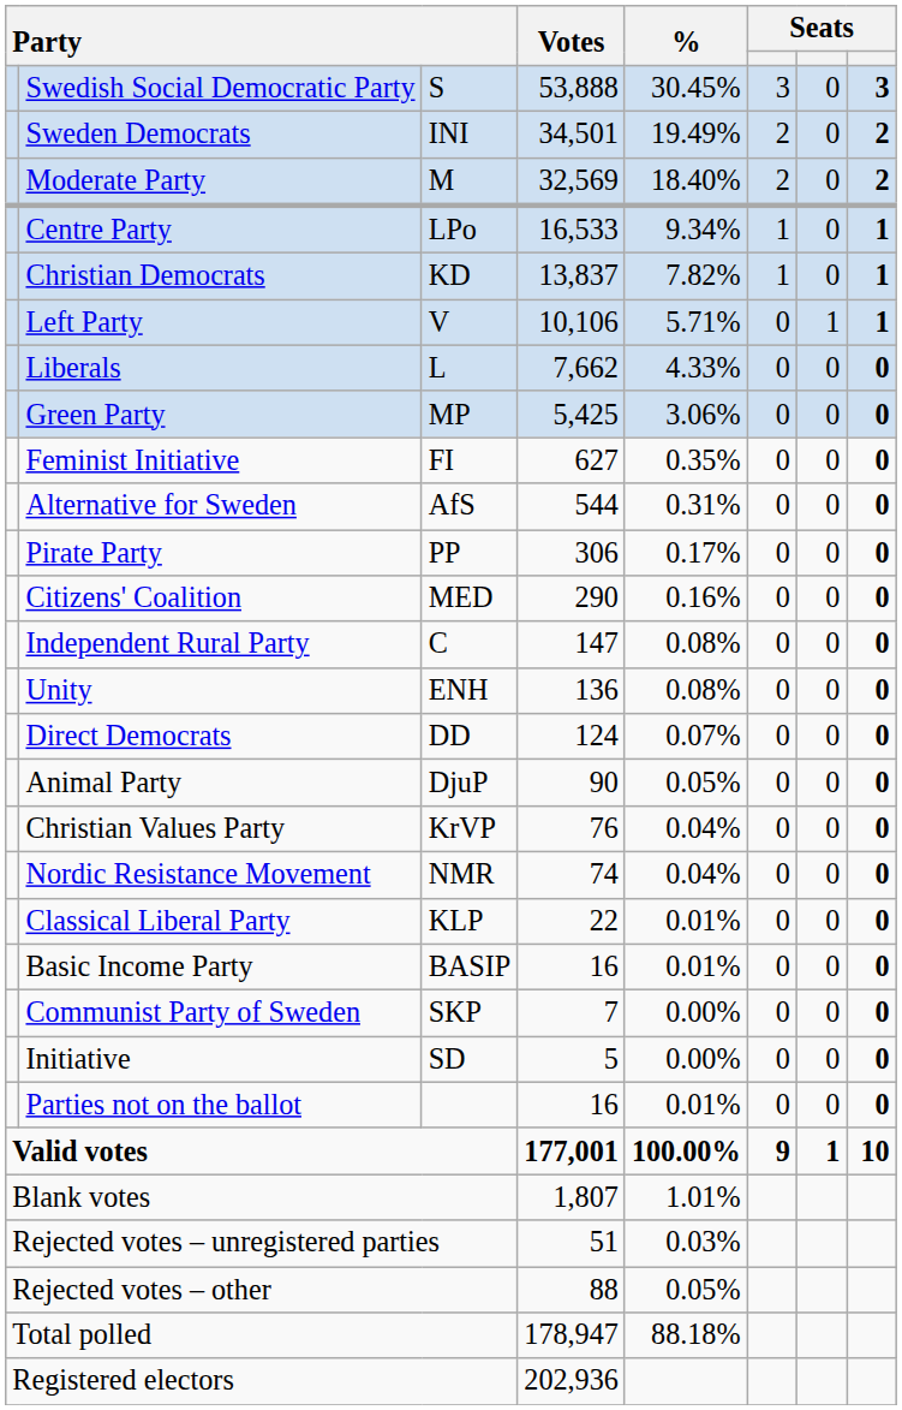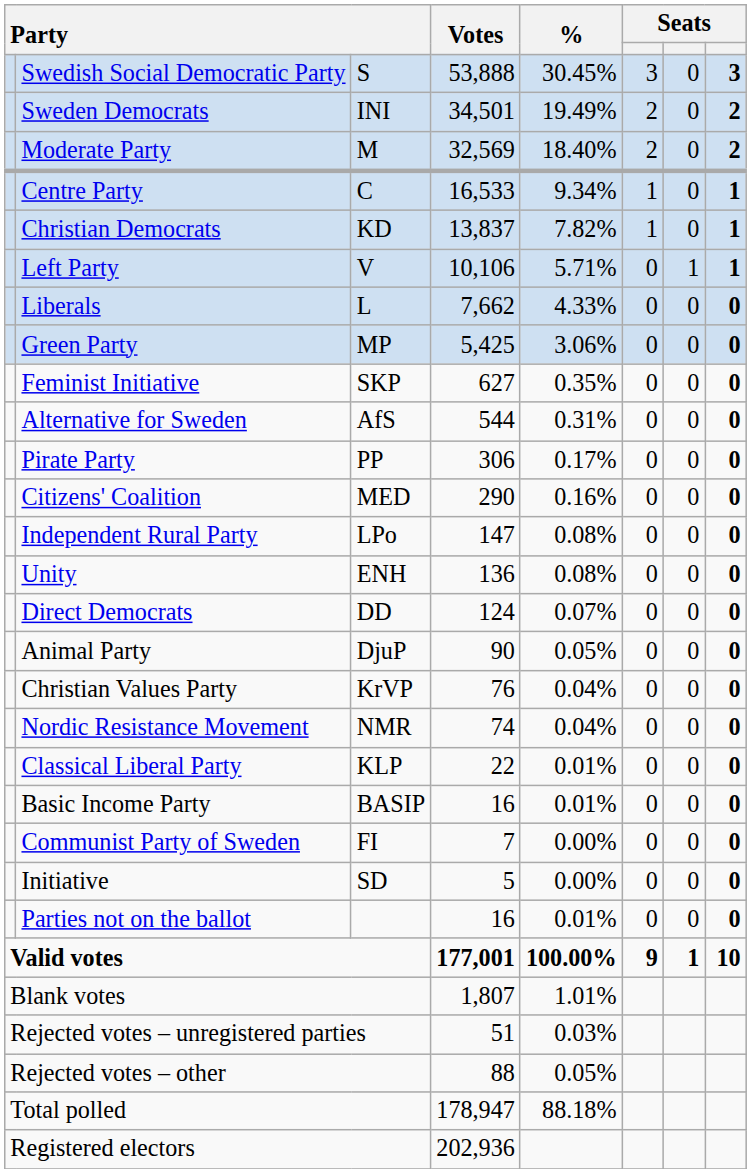Centre Party | column 3: LPo -> C
Feminist Initiative | column 3: FI -> SKP
Independent Rural Party | column 3: C -> LPo
Communist Party of Sweden | column 3: SKP -> FI
